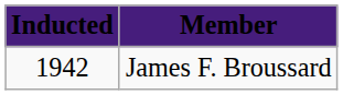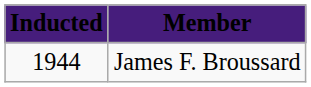James F. Broussard | Inducted: 1942 -> 1944
